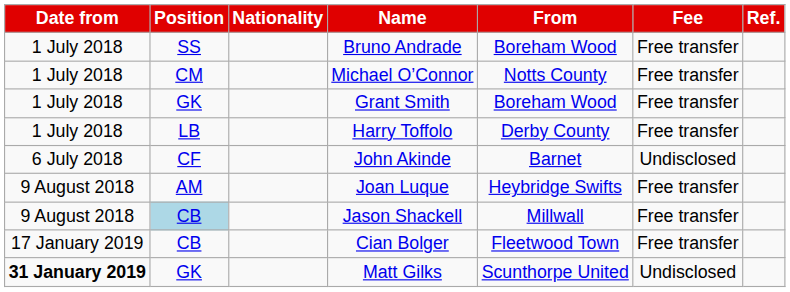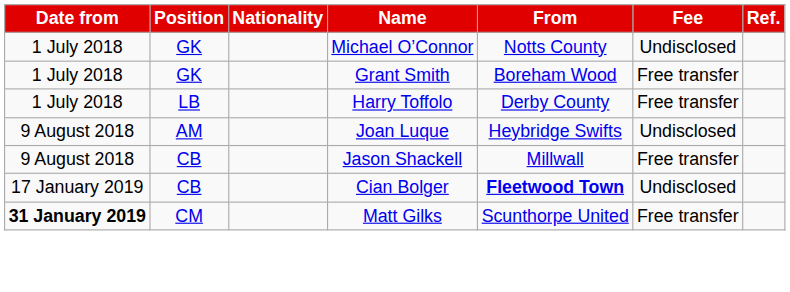- row: 1 July 2018 | SS | Bruno Andrade | Boreham Wood | Free transfer
Michael O’Connor | Position: CM -> GK
Michael O’Connor | Fee: Free transfer -> Undisclosed
- row: 6 July 2018 | CF | John Akinde | Barnet | Undisclosed
Joan Luque | Fee: Free transfer -> Undisclosed
Jason Shackell | Position: lightblue background -> no background
Cian Bolger | From: normal -> bold
Cian Bolger | Fee: Free transfer -> Undisclosed
Matt Gilks | Position: GK -> CM
Matt Gilks | Fee: Undisclosed -> Free transfer
